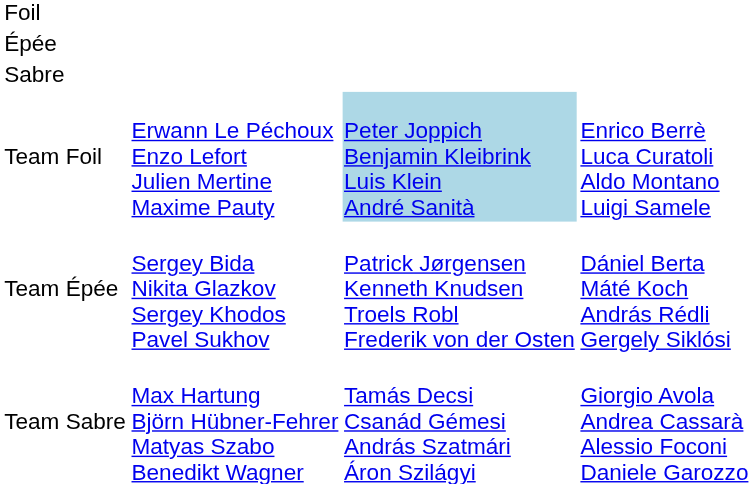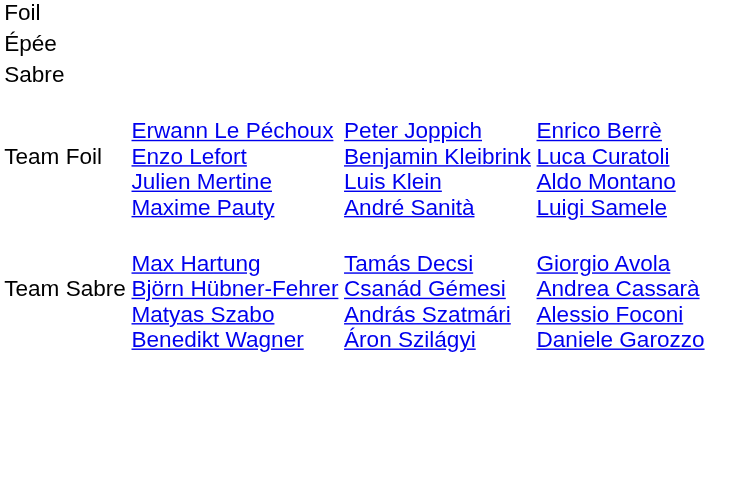Team Foil | column 3: lightblue background -> no background
- row: Team Épée | Sergey Bida Nikita Glazkov Sergey Khodos Pavel Sukhov | Patrick Jørgensen Kenneth Knudsen Troels Robl Frederik von der Osten | Dániel Berta Máté Koch András Rédli Gergely Siklósi
